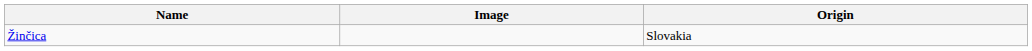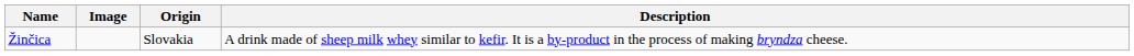+ column: Description | A drink made of sheep milk whey similar to kefir. It is a by-product in the process of making bryndza cheese.
